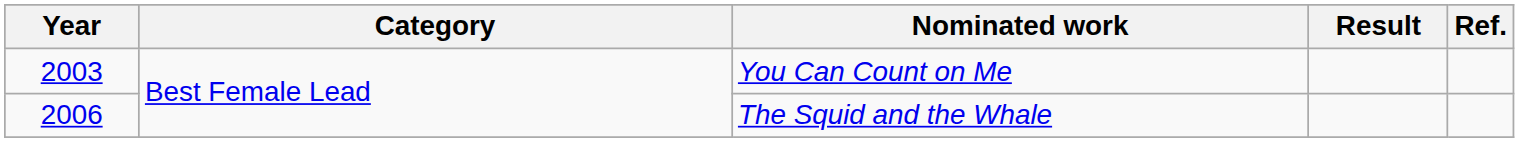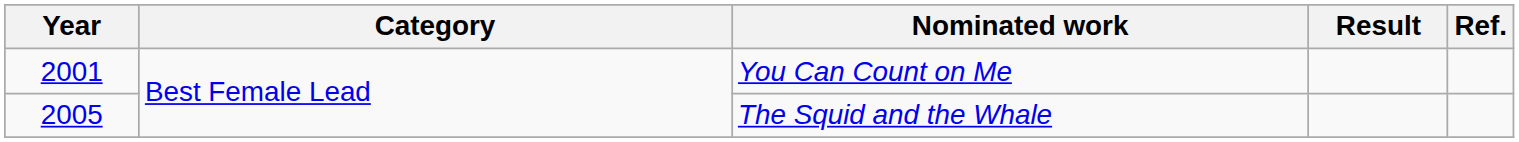You Can Count on Me | Year: 2003 -> 2001
The Squid and the Whale | Year: 2006 -> 2005
